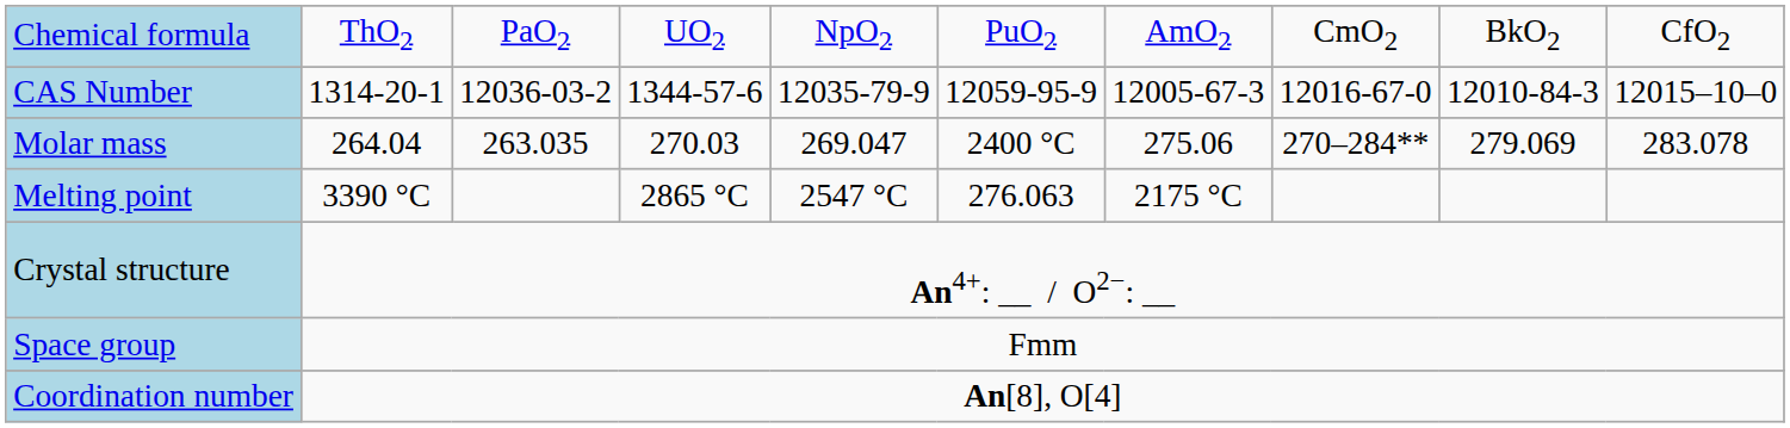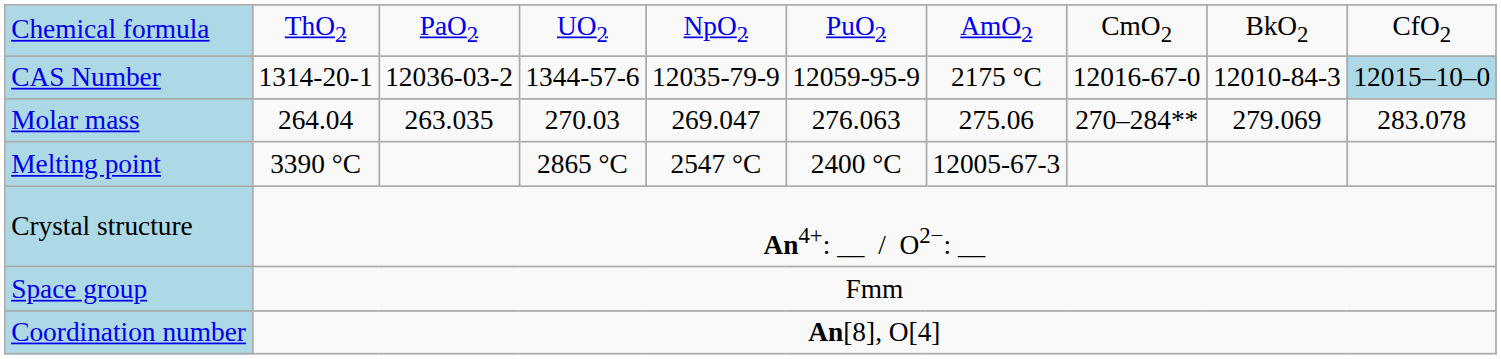CAS Number | column 7: 12005-67-3 -> 2175 °C
CAS Number | column 10: no background -> lightblue background
Molar mass | column 6: 2400 °C -> 276.063
Melting point | column 6: 276.063 -> 2400 °C
Melting point | column 7: 2175 °C -> 12005-67-3
